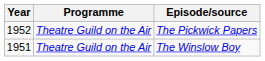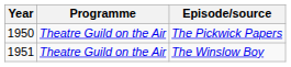The Pickwick Papers | Year: 1952 -> 1950
